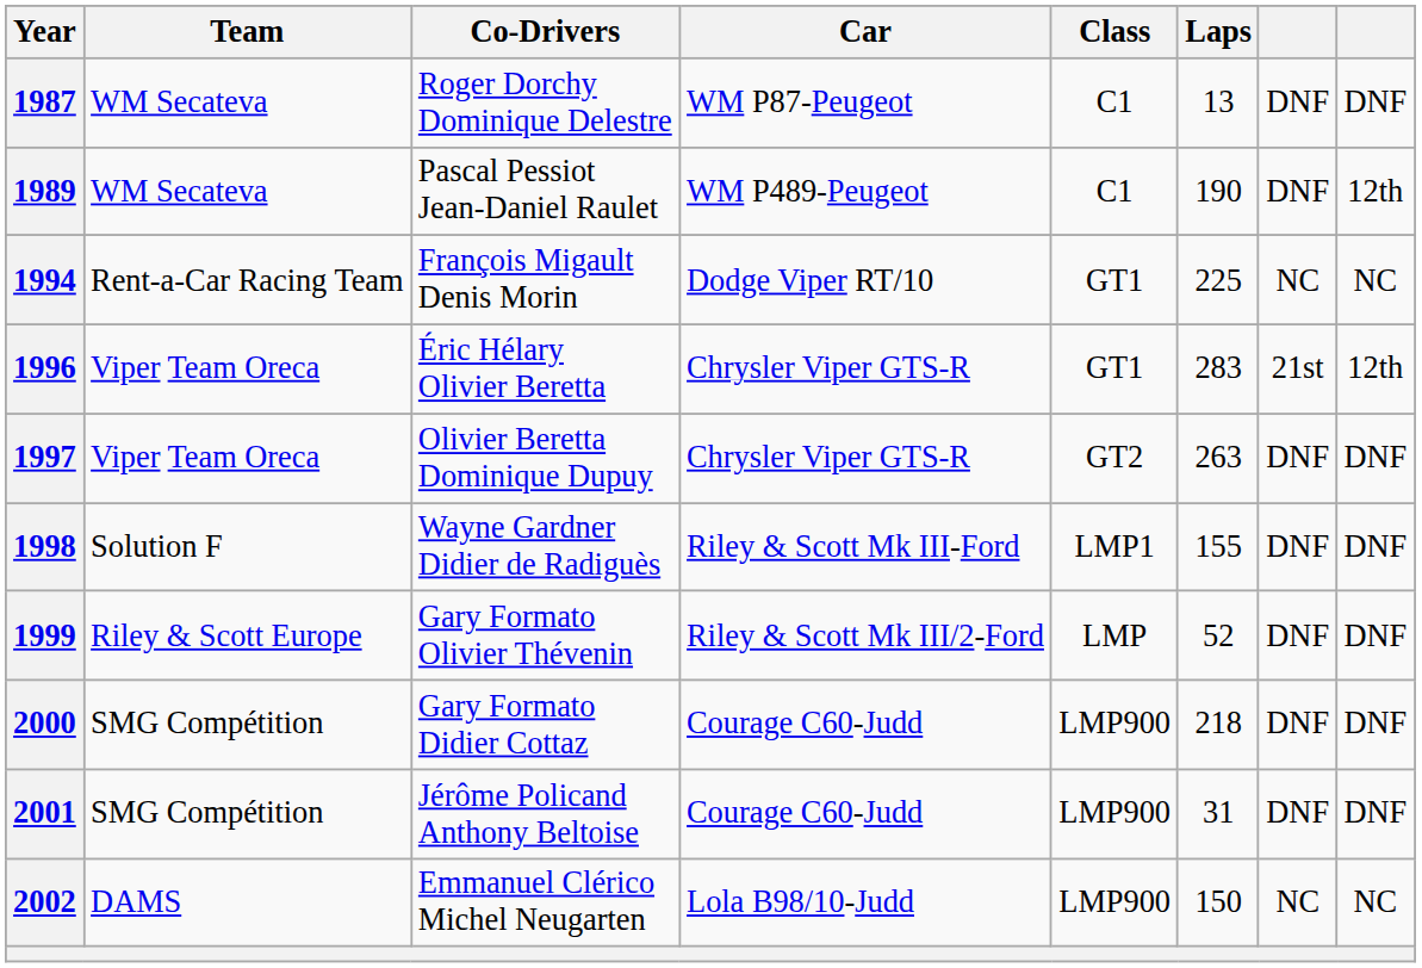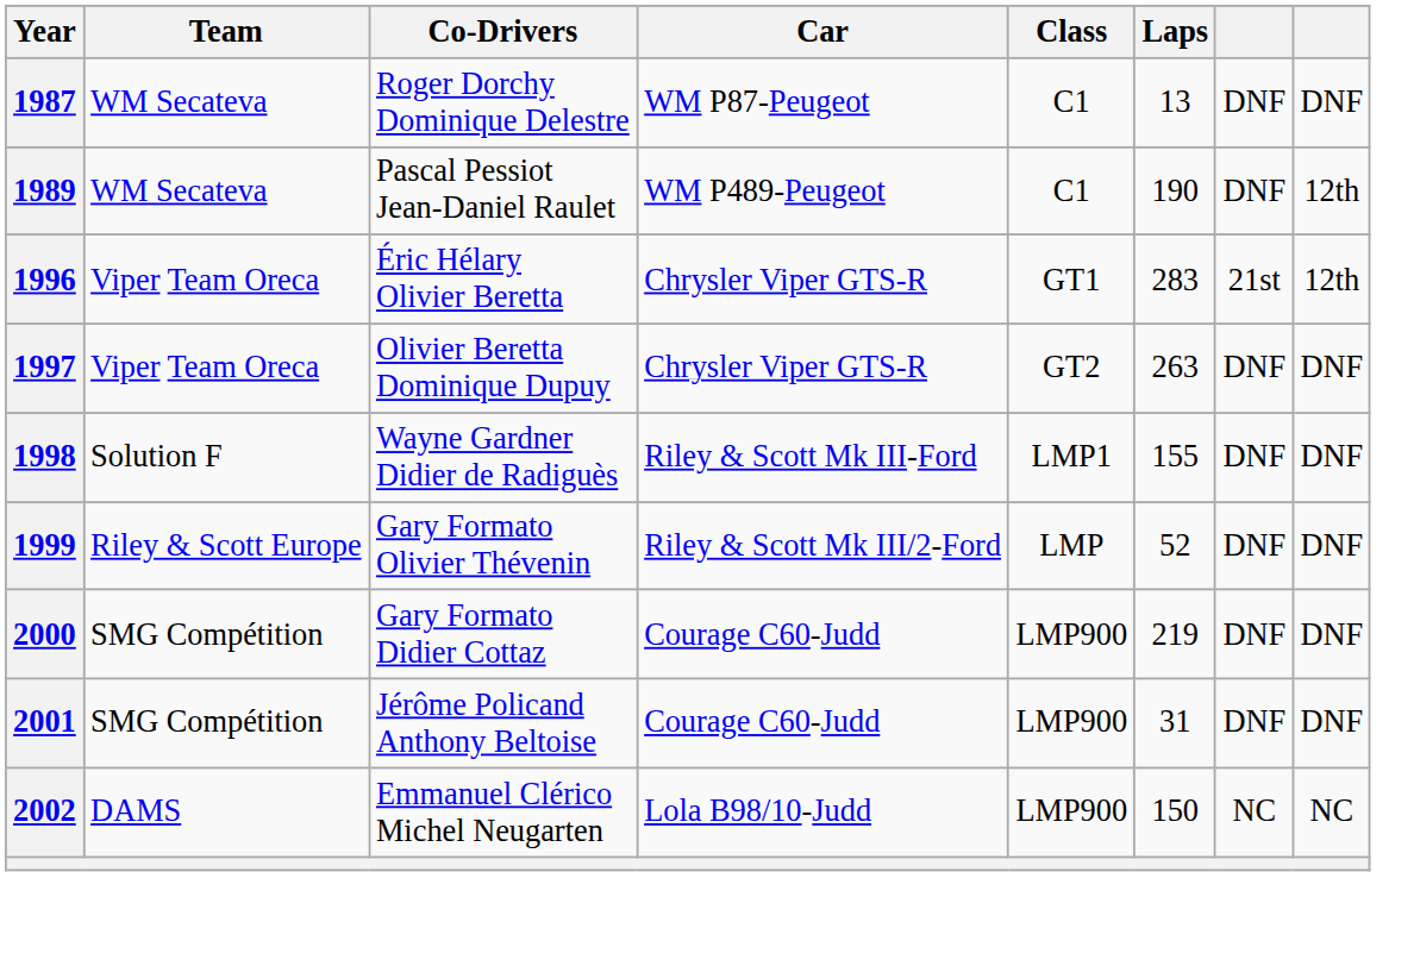- row: 1994 | Rent-a-Car Racing Team | François Migault Denis Morin | Dodge Viper RT/10 | GT1 | 225 | NC | NC
2000 | Laps: 218 -> 219
